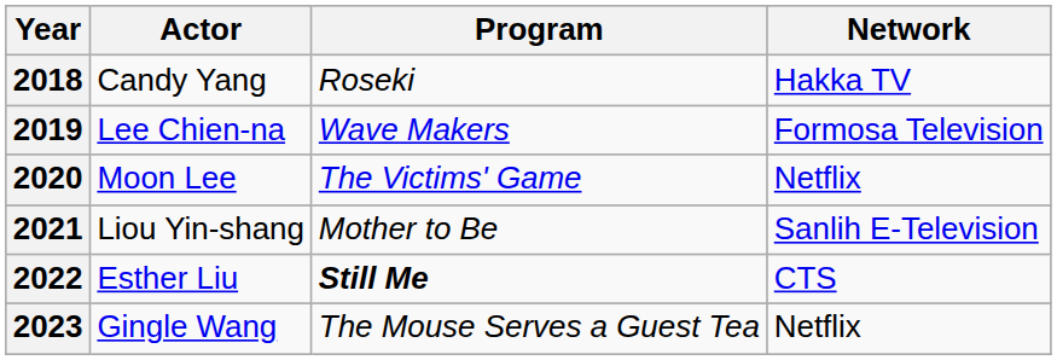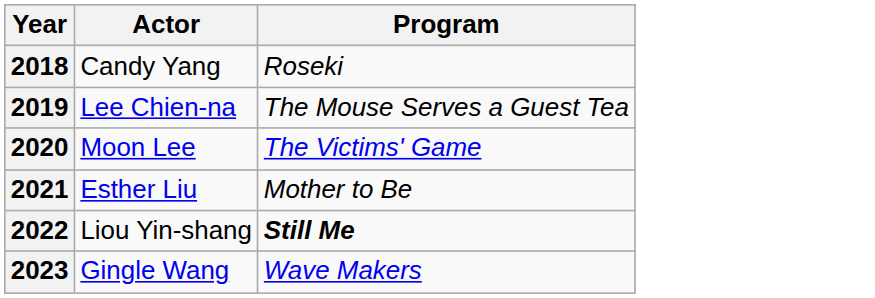- column: Network | Hakka TV | Formosa Television | Netflix | Sanlih E-Television | CTS | Netflix
2019 | Program: Wave Makers -> The Mouse Serves a Guest Tea
2021 | Actor: Liou Yin-shang -> Esther Liu
2022 | Actor: Esther Liu -> Liou Yin-shang
2023 | Program: The Mouse Serves a Guest Tea -> Wave Makers
